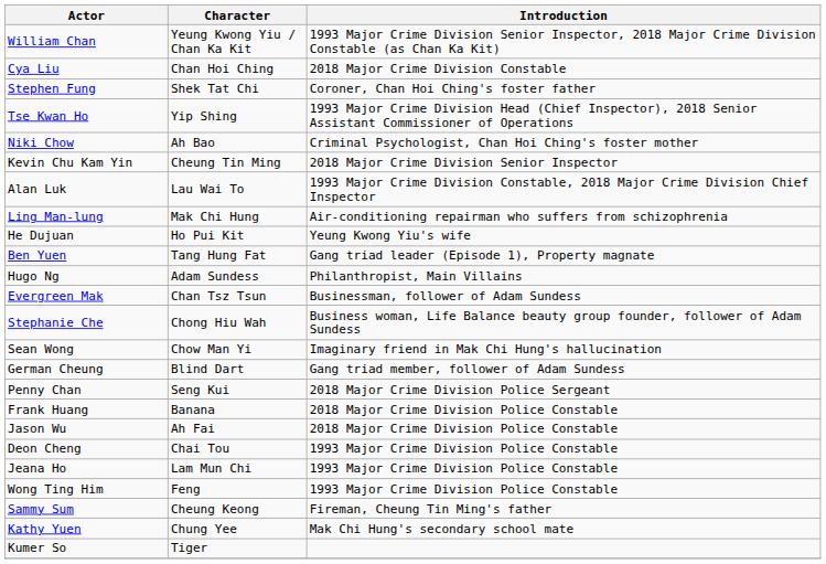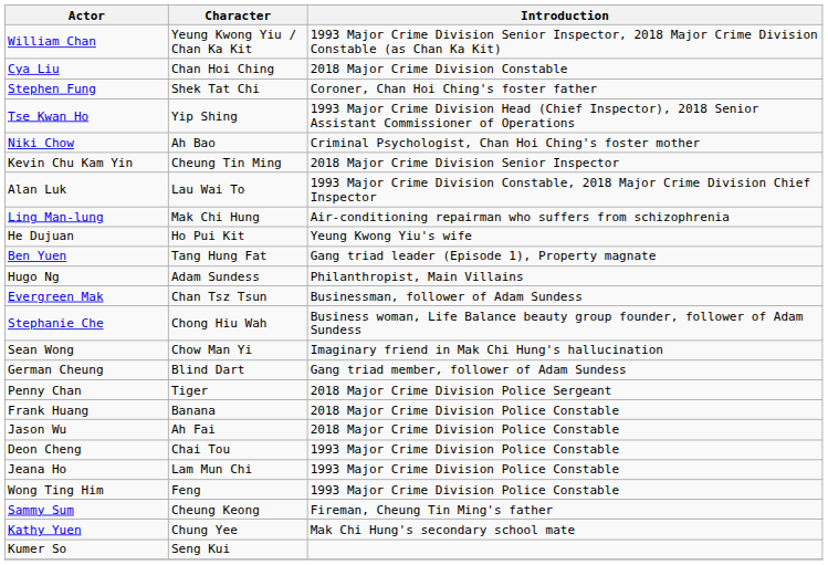Penny Chan | Character: Seng Kui -> Tiger
Kumer So | Character: Tiger -> Seng Kui
